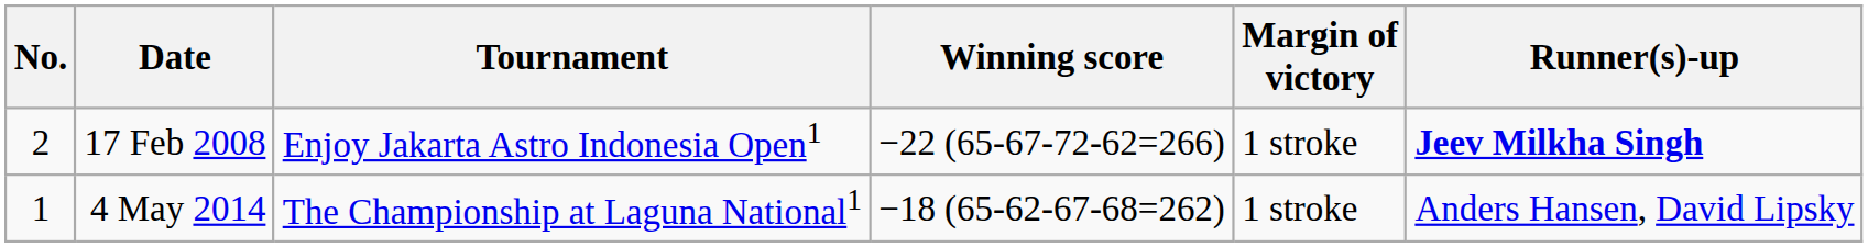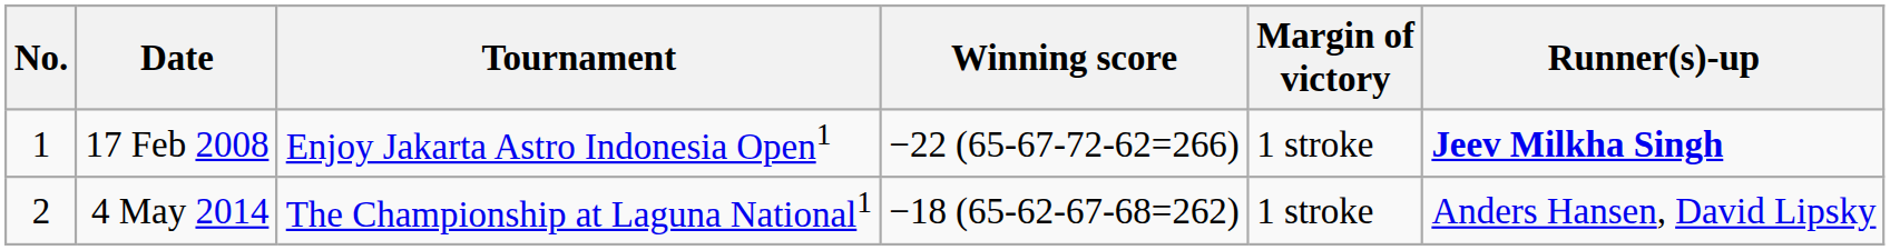17 Feb 2008 | No.: 2 -> 1
4 May 2014 | No.: 1 -> 2
